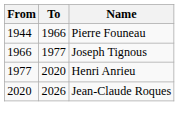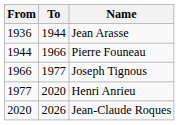+ row: 1936 | 1944 | Jean Arasse
